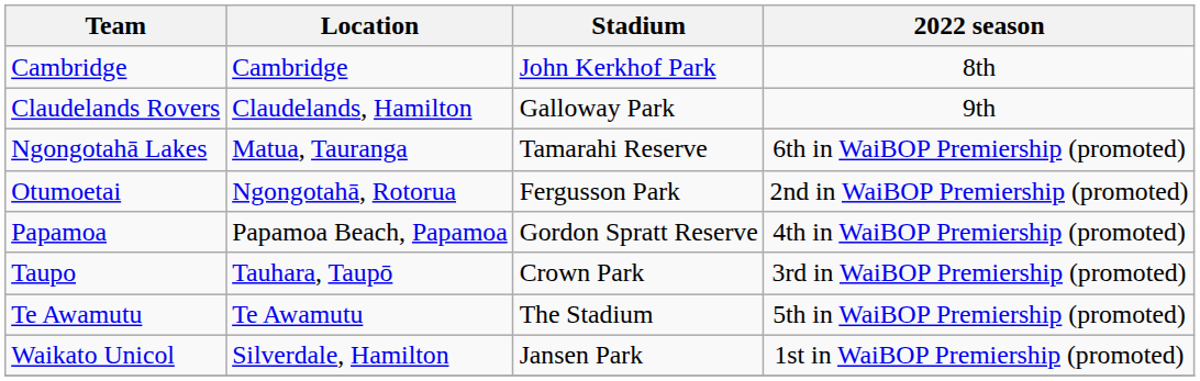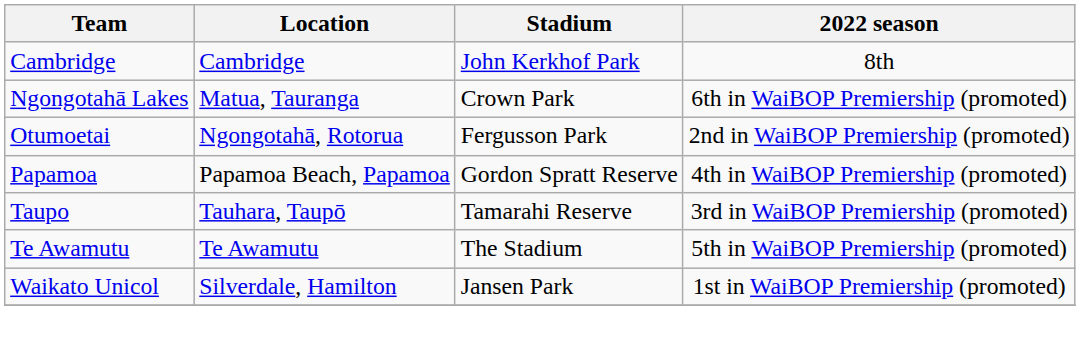- row: Claudelands Rovers | Claudelands, Hamilton | Galloway Park | 9th
Ngongotahā Lakes | Stadium: Tamarahi Reserve -> Crown Park
Taupo | Stadium: Crown Park -> Tamarahi Reserve
